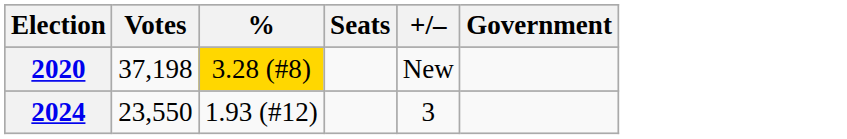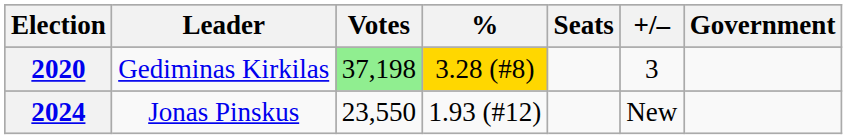+ column: Leader | Gediminas Kirkilas | Jonas Pinskus
2020 | Votes: no background -> lightgreen background
2020 | +/–: New -> 3
2024 | +/–: 3 -> New
